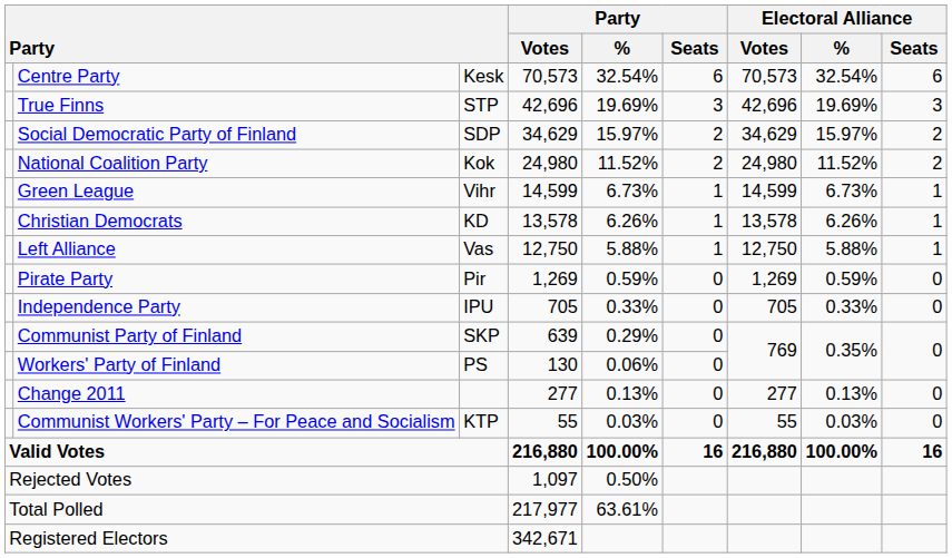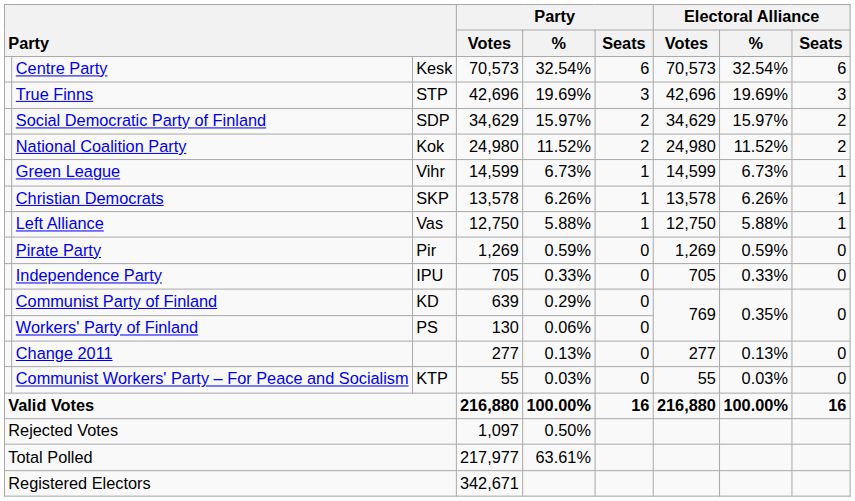Christian Democrats | column 3: KD -> SKP
Communist Party of Finland | column 3: SKP -> KD
